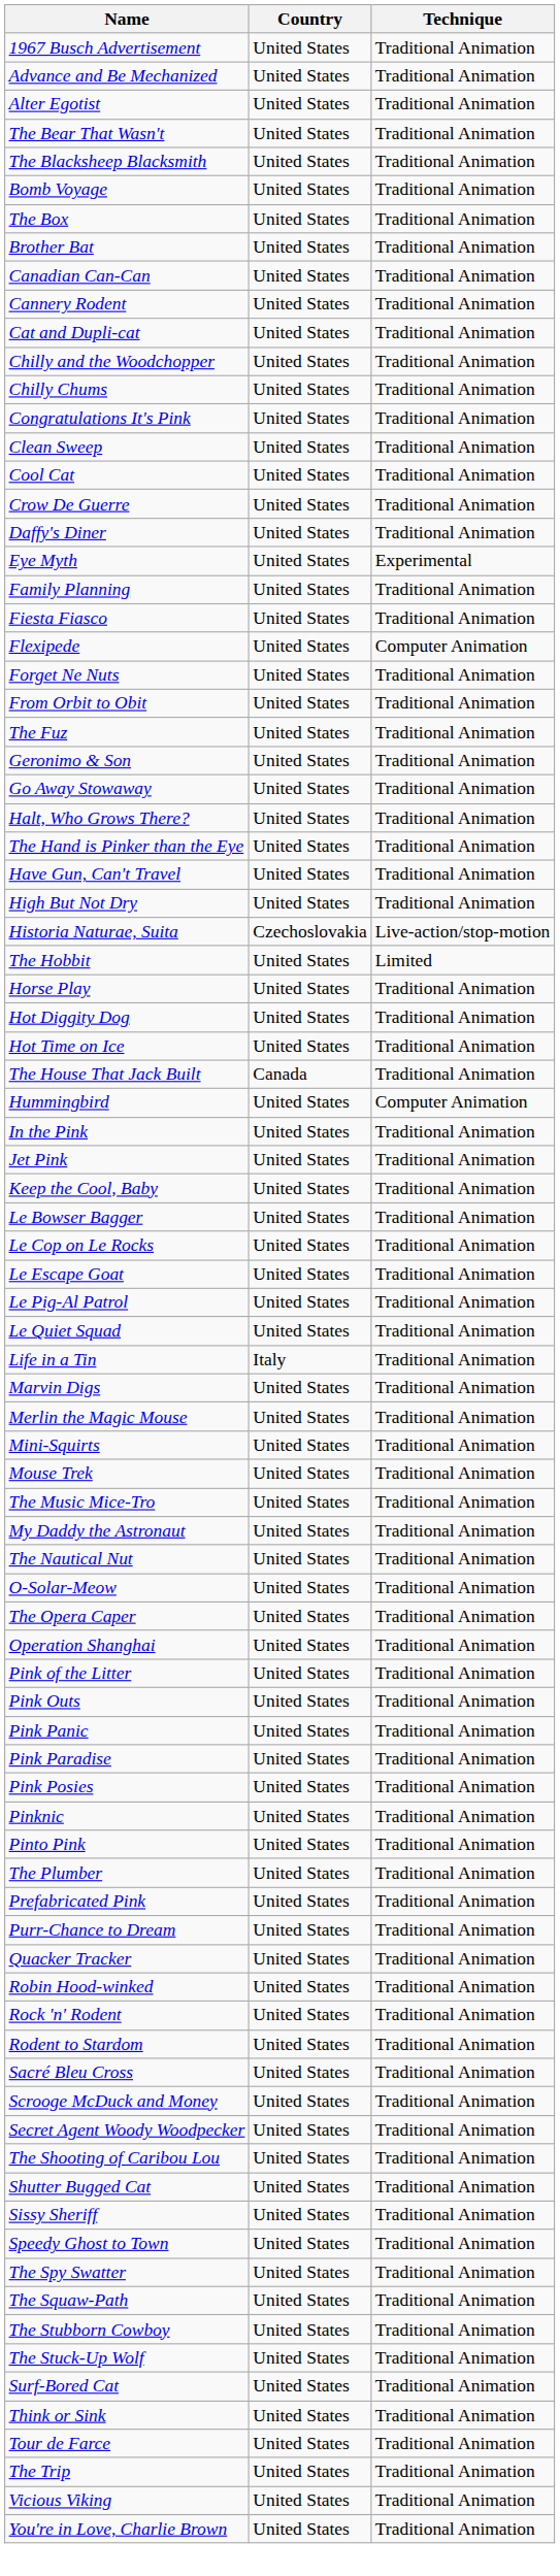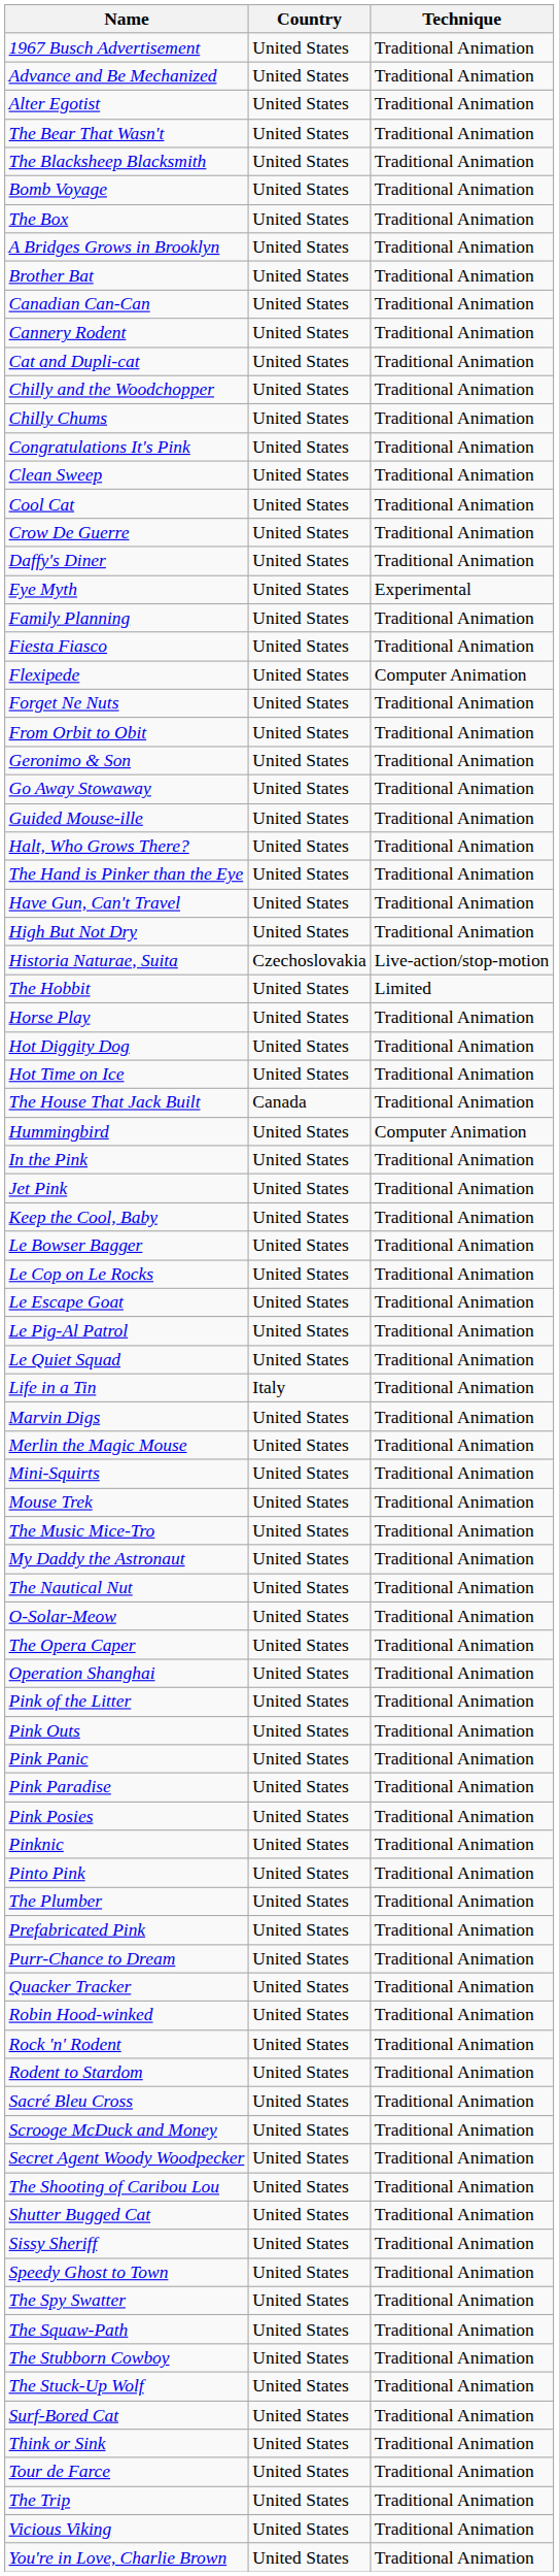+ row: A Bridges Grows in Brooklyn | United States | Traditional Animation
- row: The Fuz | United States | Traditional Animation
+ row: Guided Mouse-ille | United States | Traditional Animation
